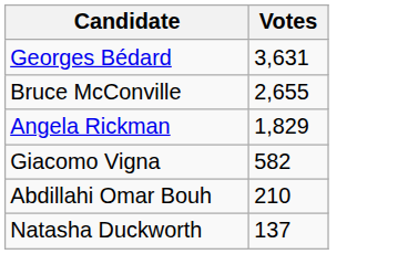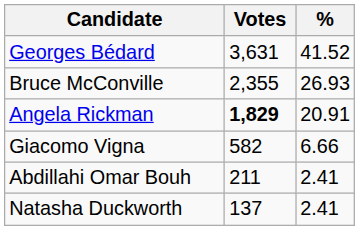+ column: % | 41.52 | 26.93 | 20.91 | 6.66 | 2.41 | 2.41
Bruce McConville | Votes: 2,655 -> 2,355
Angela Rickman | Votes: normal -> bold
Abdillahi Omar Bouh | Votes: 210 -> 211
